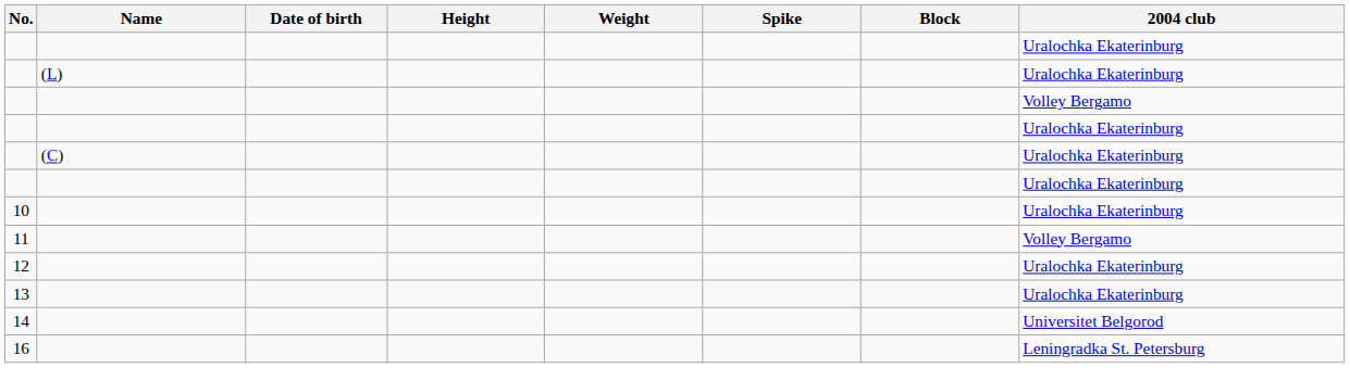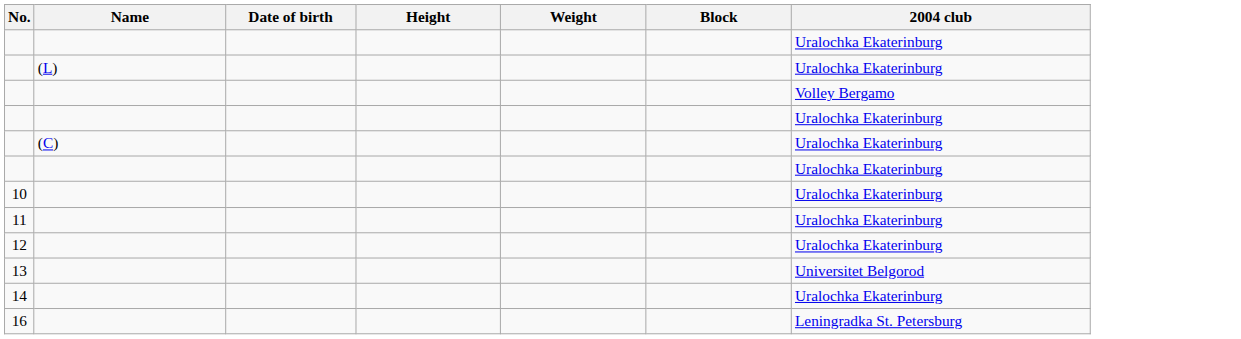- column: Spike
11 | 2004 club: Volley Bergamo -> Uralochka Ekaterinburg
13 | 2004 club: Uralochka Ekaterinburg -> Universitet Belgorod
14 | 2004 club: Universitet Belgorod -> Uralochka Ekaterinburg
